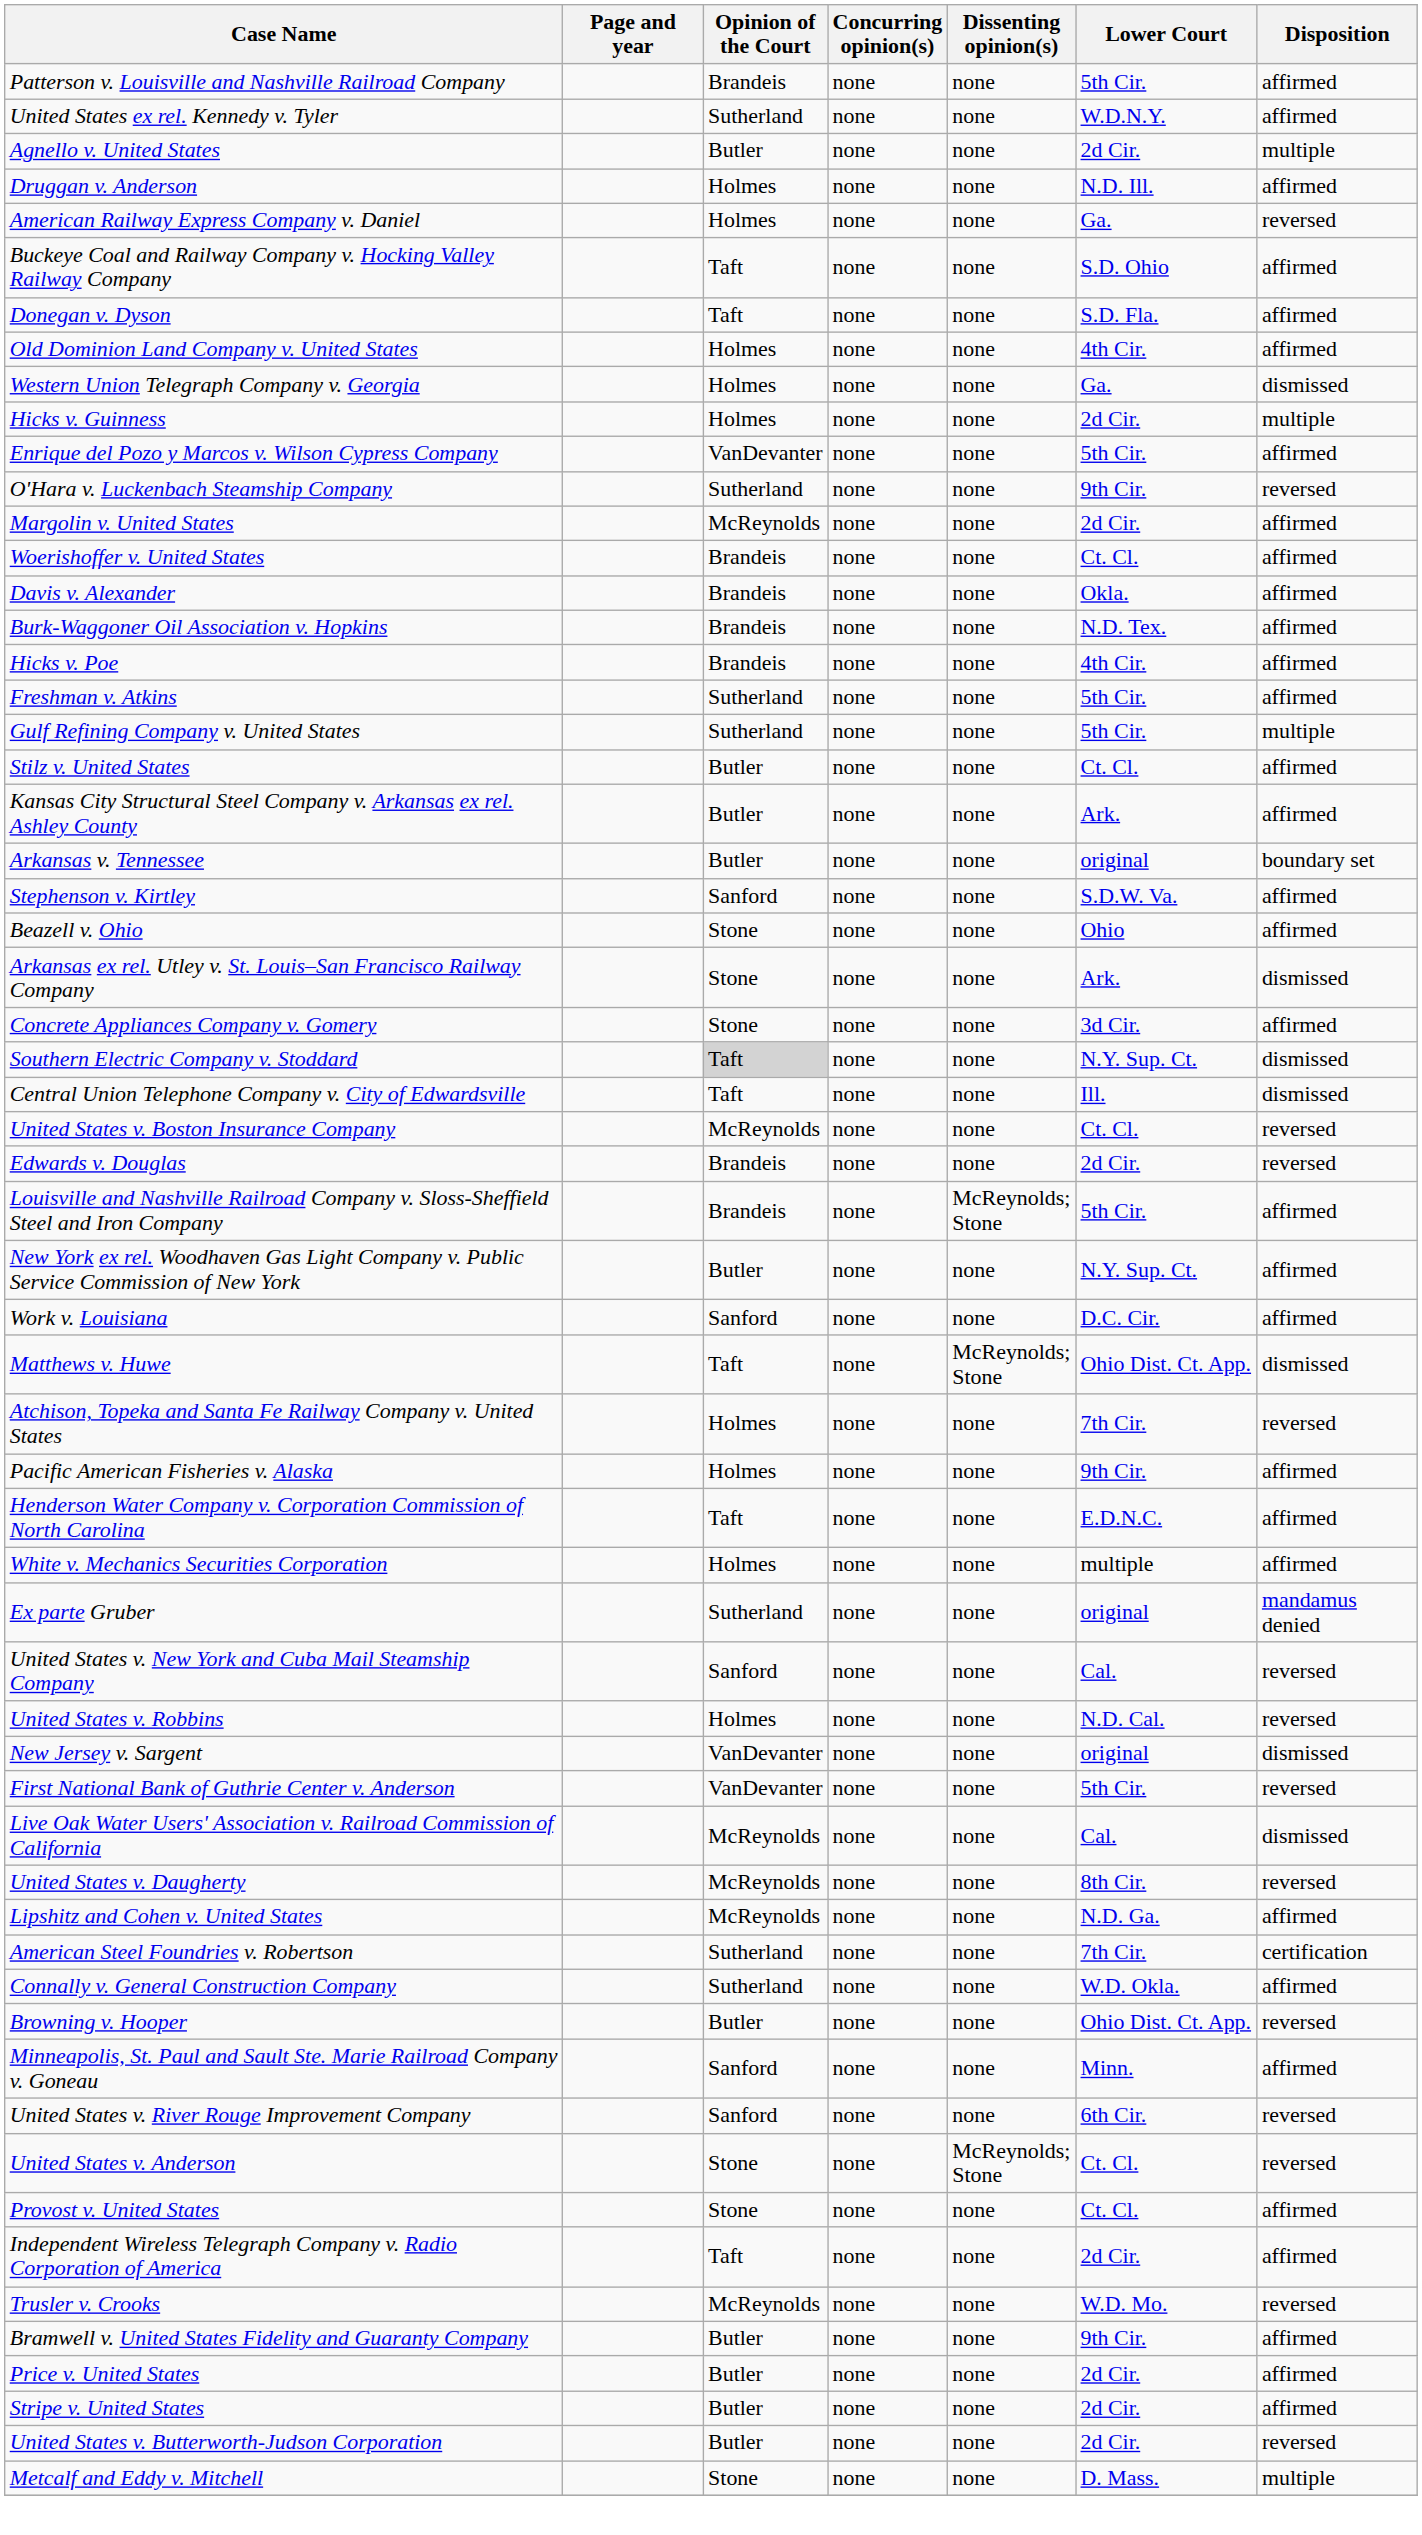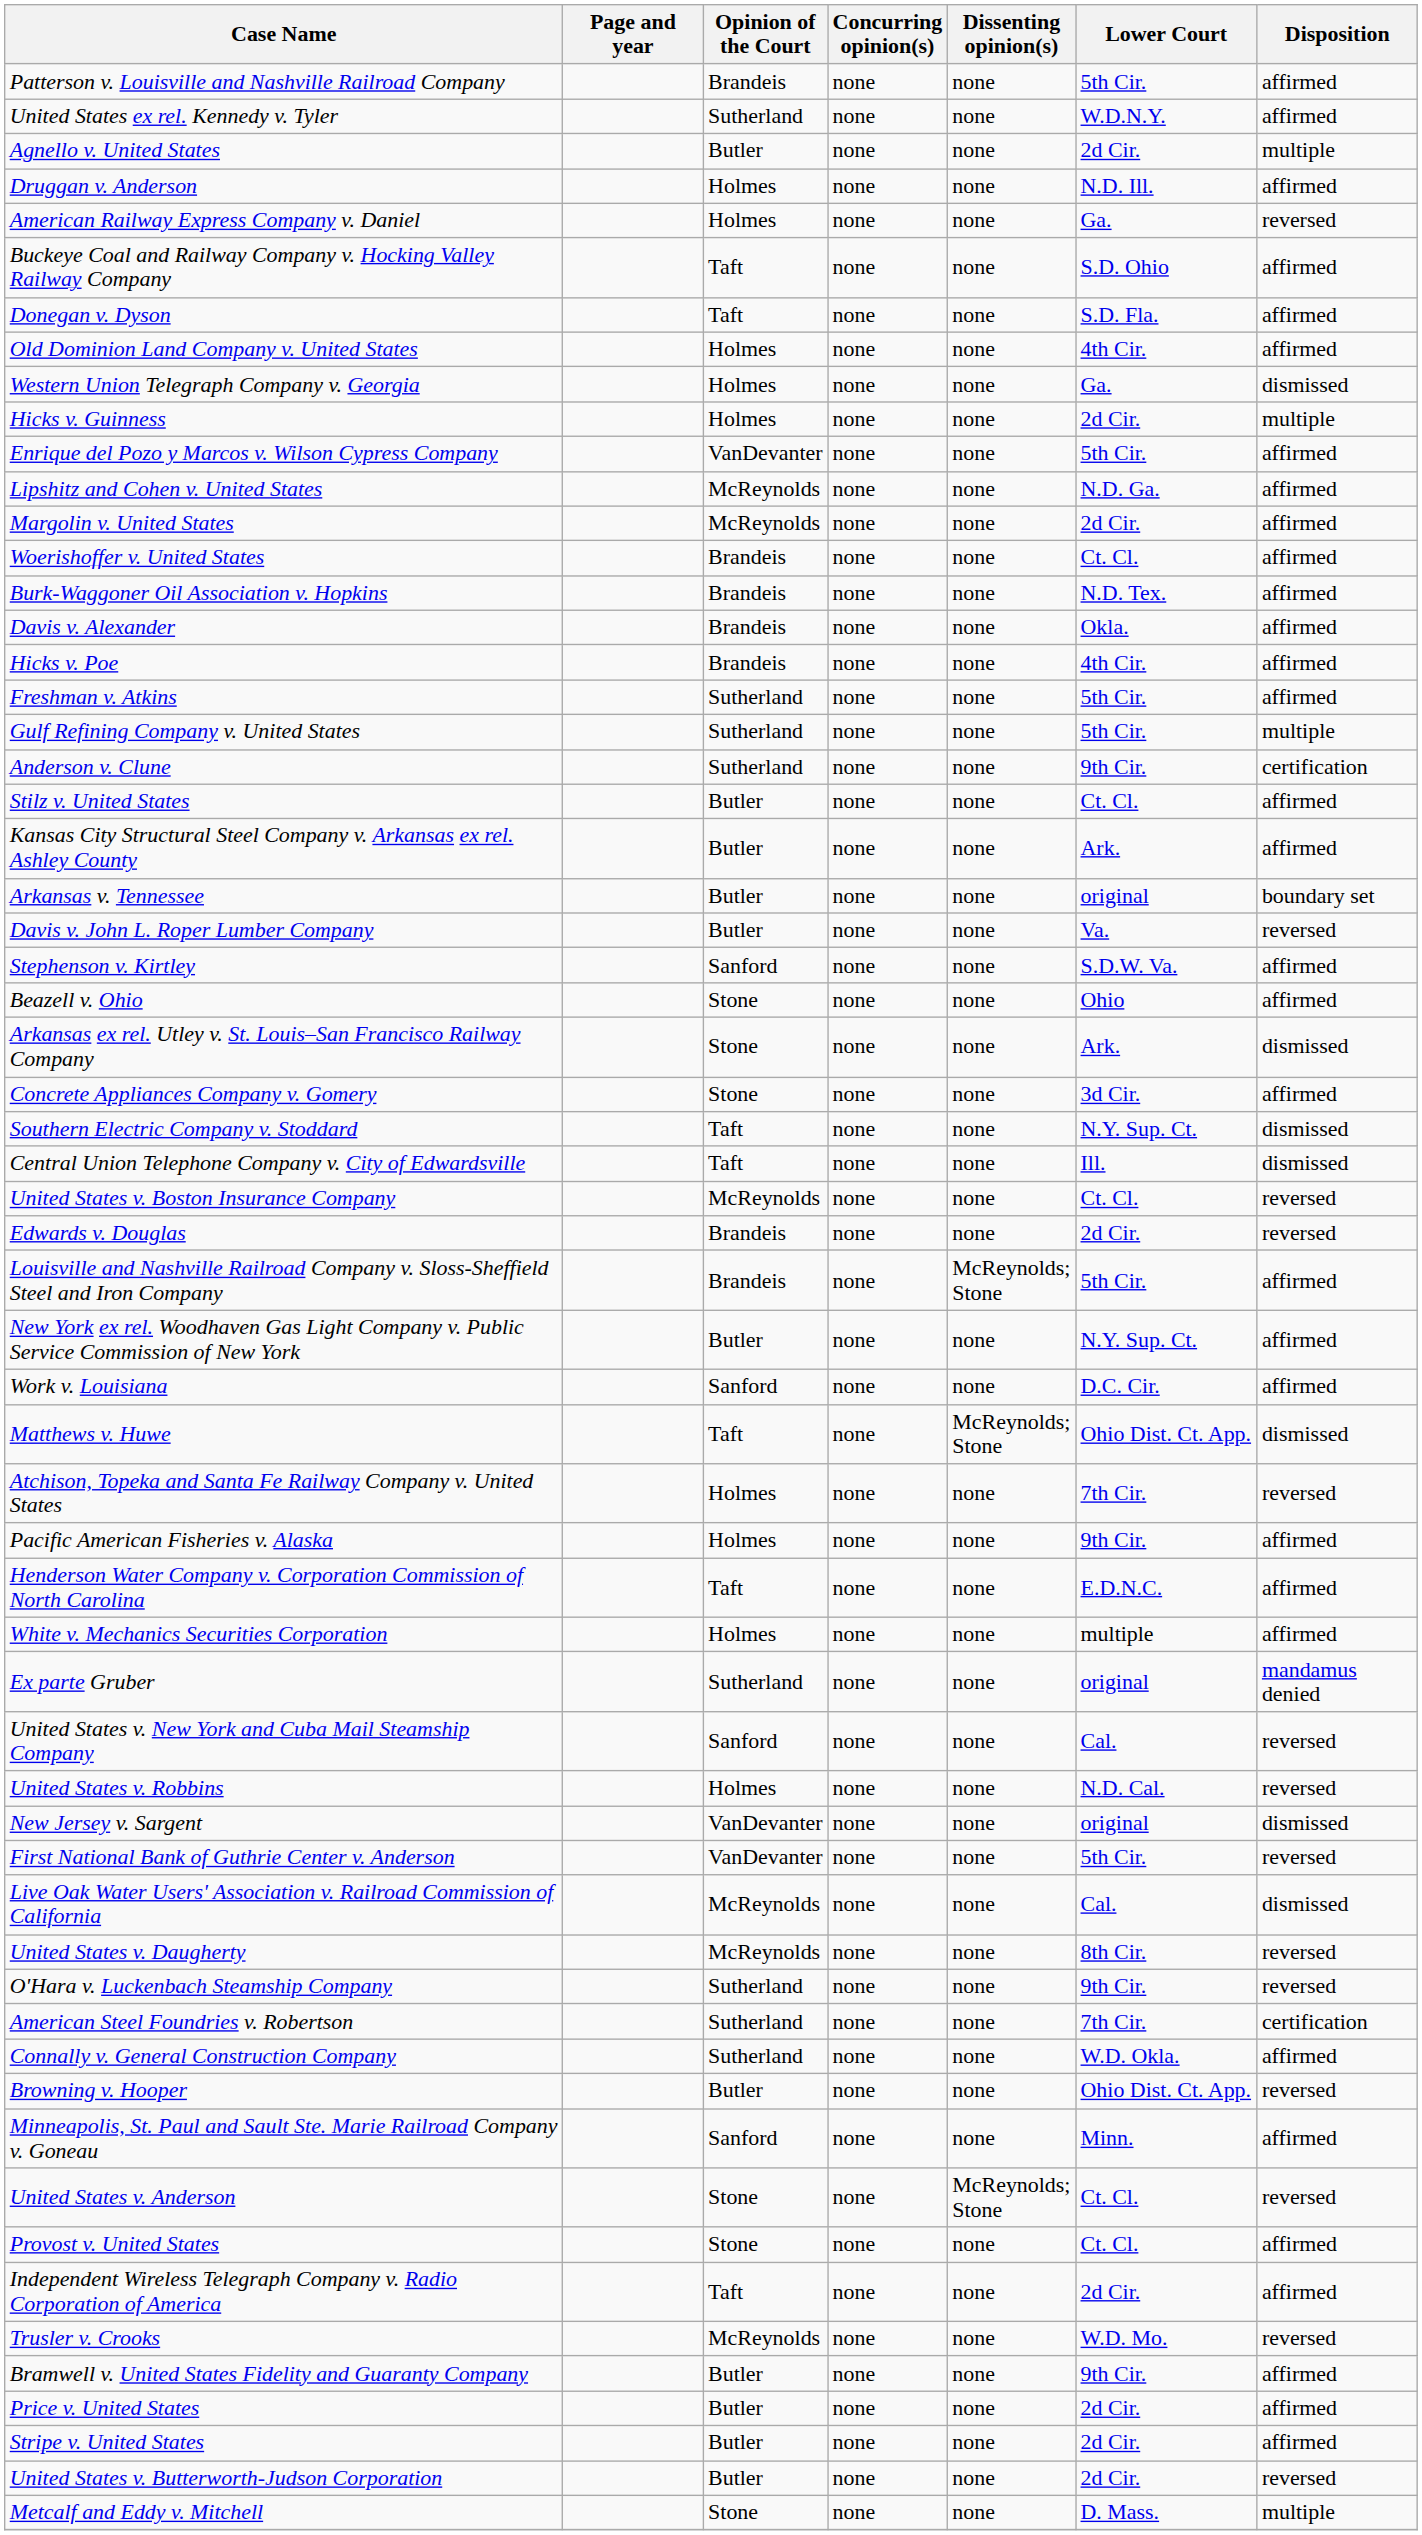rows swapped: Lipshitz and Cohen v. United States <-> O'Hara v. Luckenbach Steamship Company
rows swapped: Burk-Waggoner Oil Association v. Hopkins <-> Davis v. Alexander
+ row: Anderson v. Clune | Sutherland | none | none | 9th Cir. | certification
+ row: Davis v. John L. Roper Lumber Company | Butler | none | none | Va. | reversed
Southern Electric Company v. Stoddard | Opinion of the Court: lightgrey background -> no background
- row: United States v. River Rouge Improvement Company | Sanford | none | none | 6th Cir. | reversed
